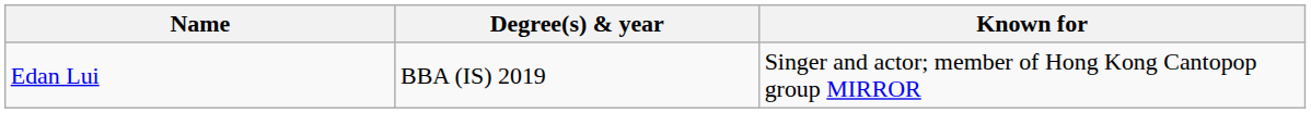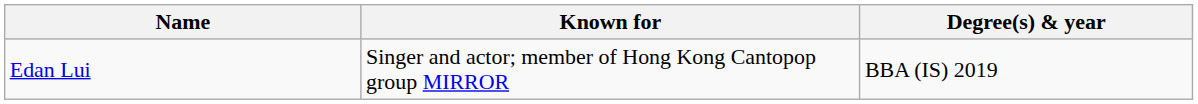columns swapped: Known for <-> Degree(s) & year
